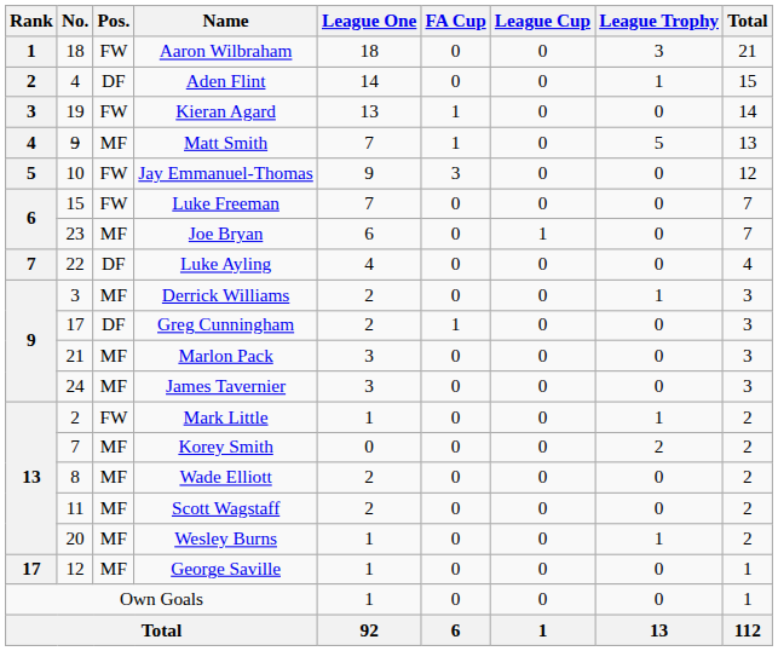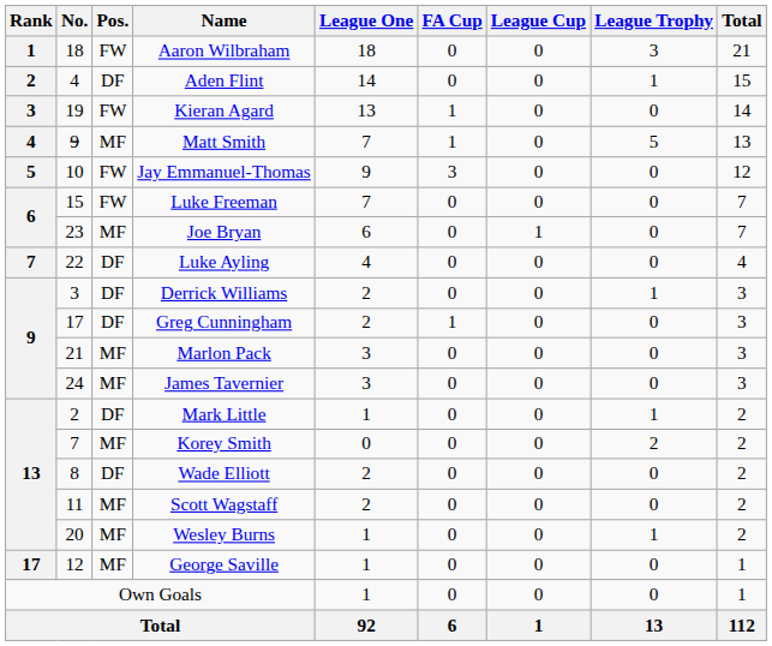Derrick Williams | Pos.: MF -> DF
Mark Little | Pos.: FW -> DF
Wade Elliott | Pos.: MF -> DF
